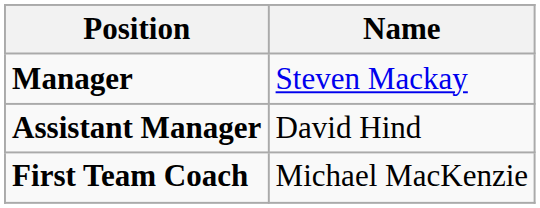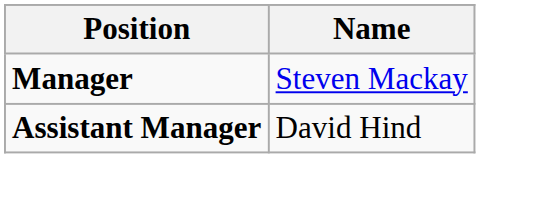- row: First Team Coach | Michael MacKenzie
